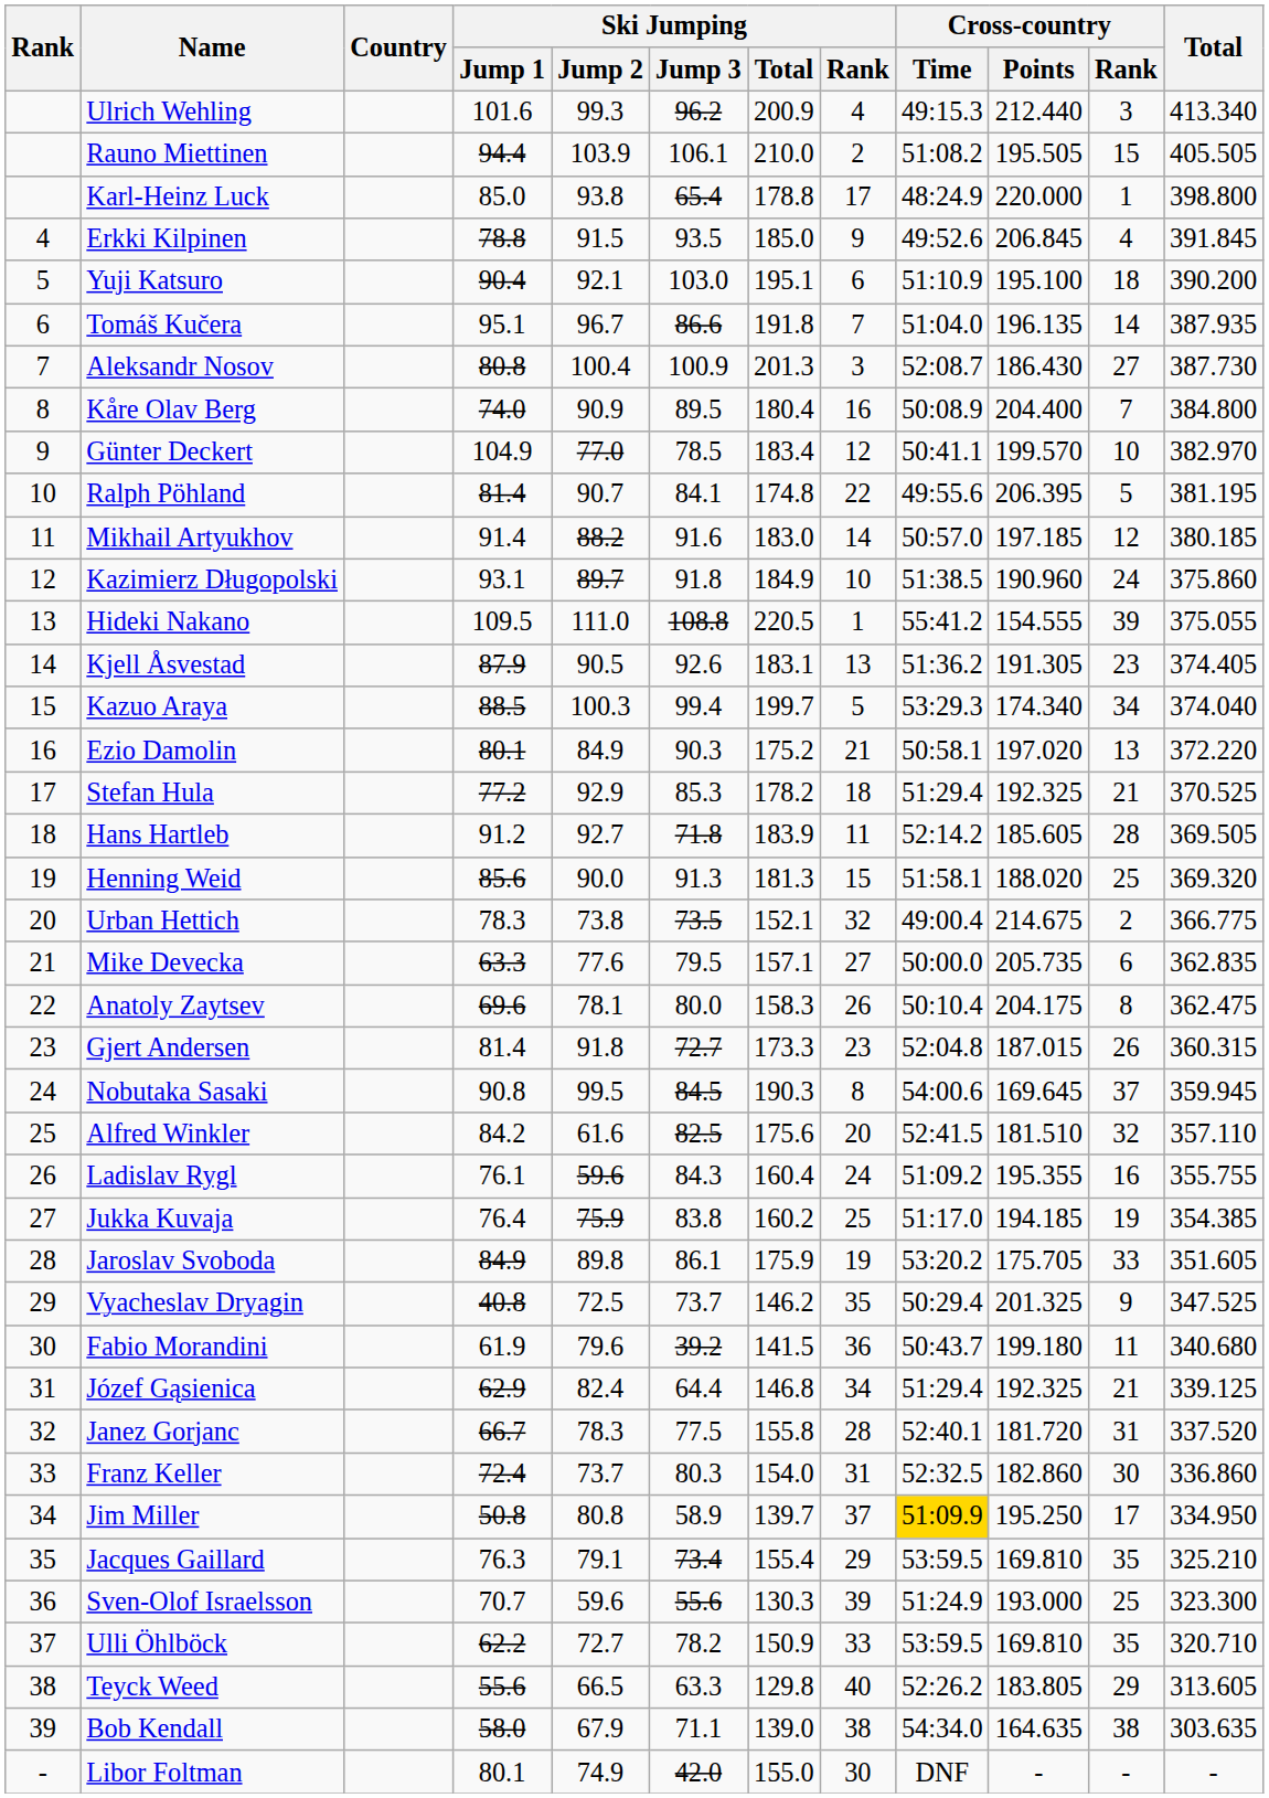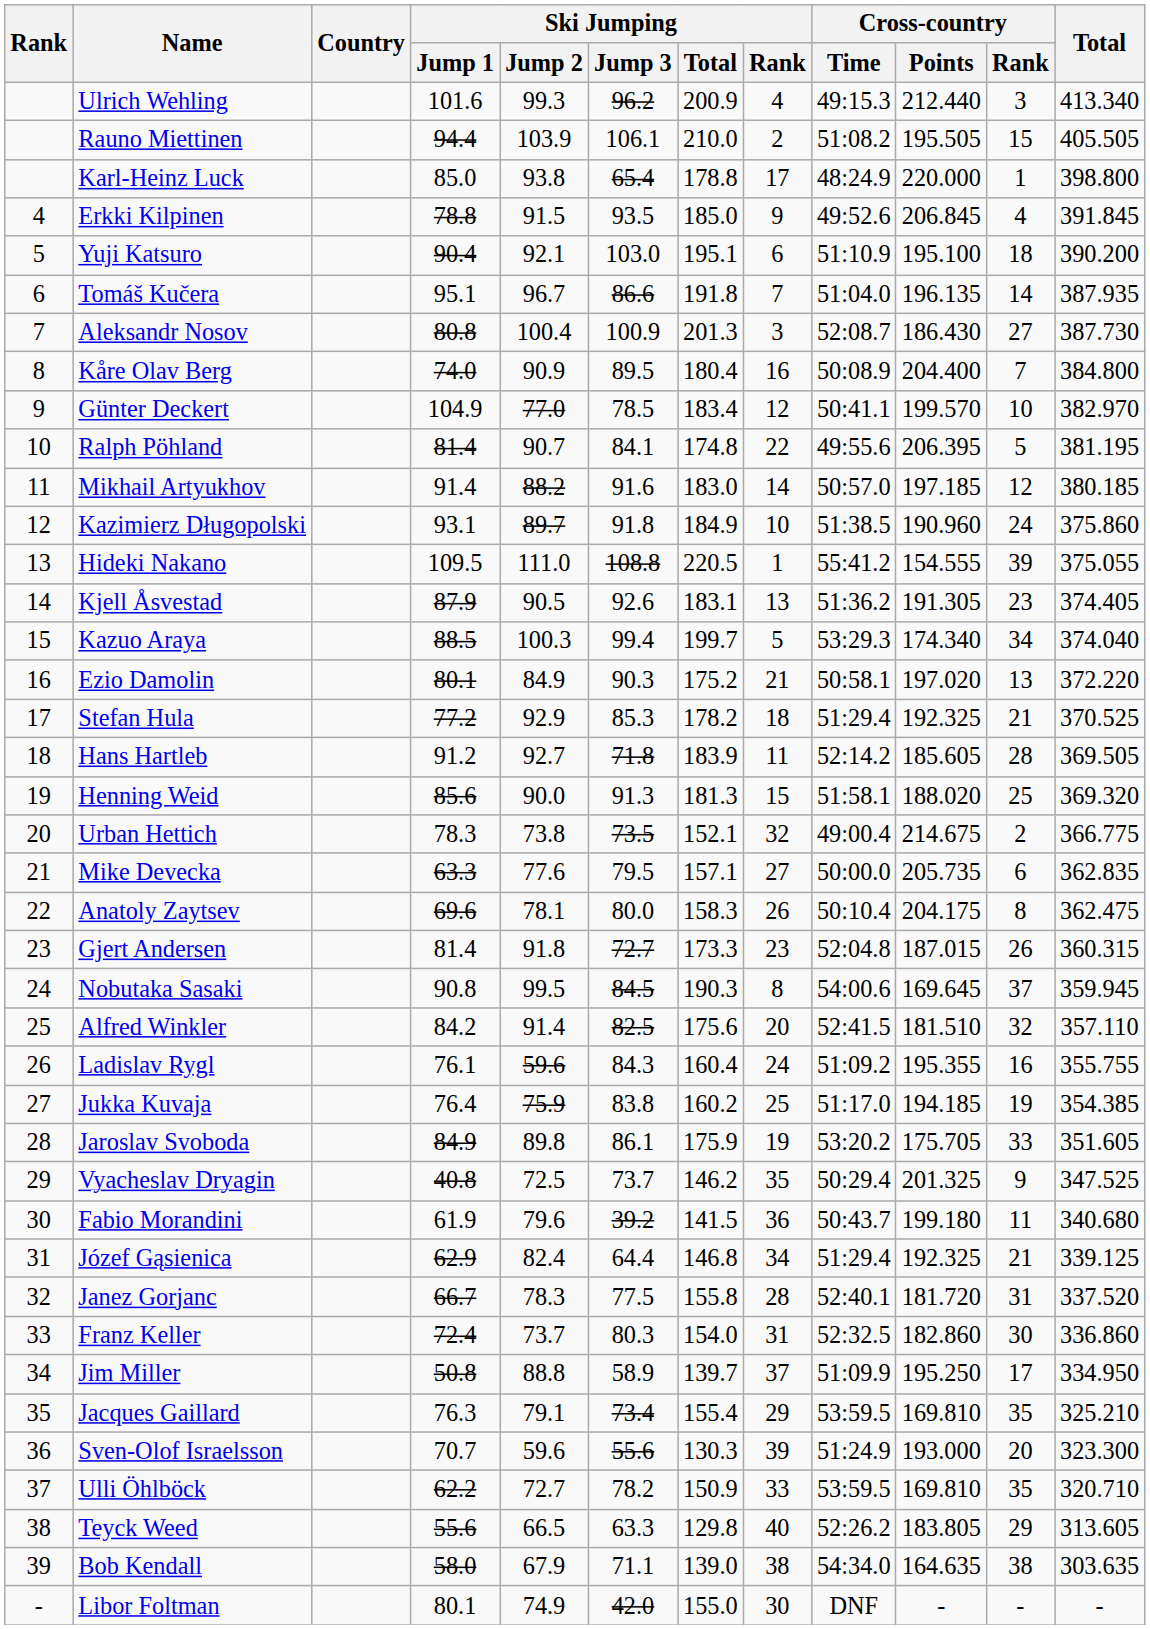Alfred Winkler | Ski Jumping / Jump 2: 61.6 -> 91.4
Jim Miller | Ski Jumping / Jump 2: 80.8 -> 88.8
Jim Miller | Cross-country / Time: gold background -> no background
Sven-Olof Israelsson | Cross-country / Rank: 25 -> 20
